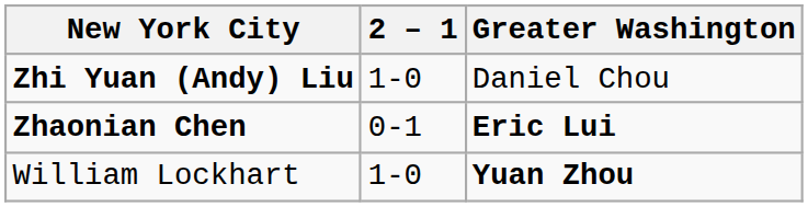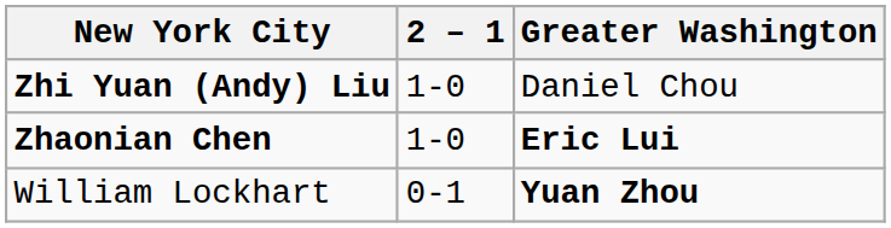Zhaonian Chen | 2 – 1: 0-1 -> 1-0
William Lockhart | 2 – 1: 1-0 -> 0-1
